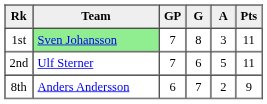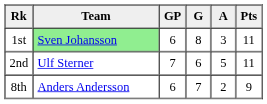1st | GP: 7 -> 6
